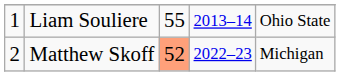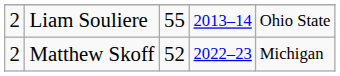Liam Souliere | column 1: 1 -> 2
Matthew Skoff | column 3: lightsalmon background -> no background
